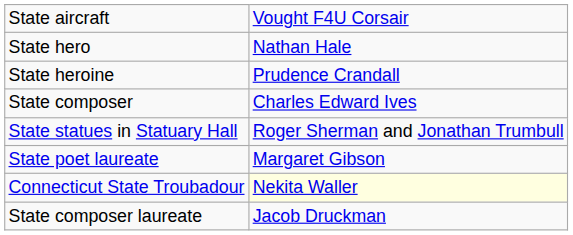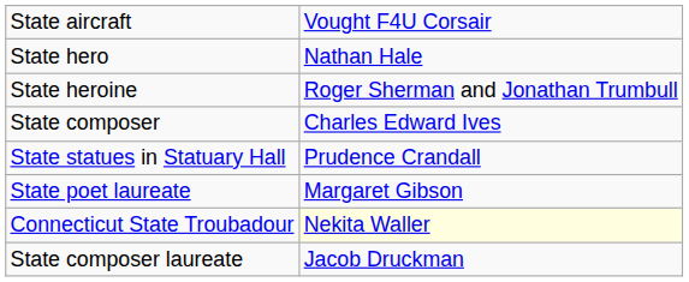State heroine | column 2: Prudence Crandall -> Roger Sherman and Jonathan Trumbull
State statues in Statuary Hall | column 2: Roger Sherman and Jonathan Trumbull -> Prudence Crandall
